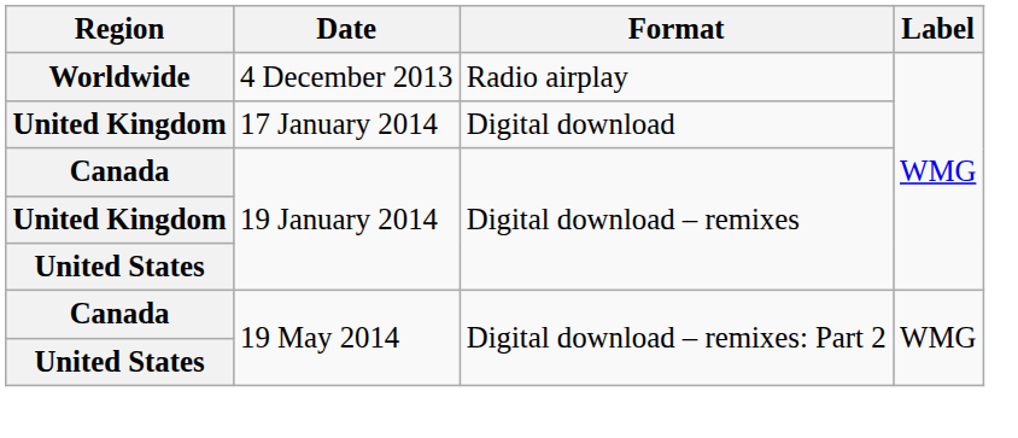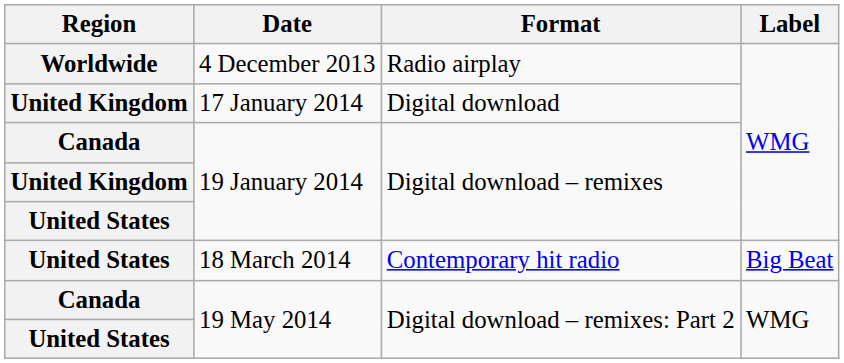+ row: United States | 18 March 2014 | Contemporary hit radio | Big Beat
